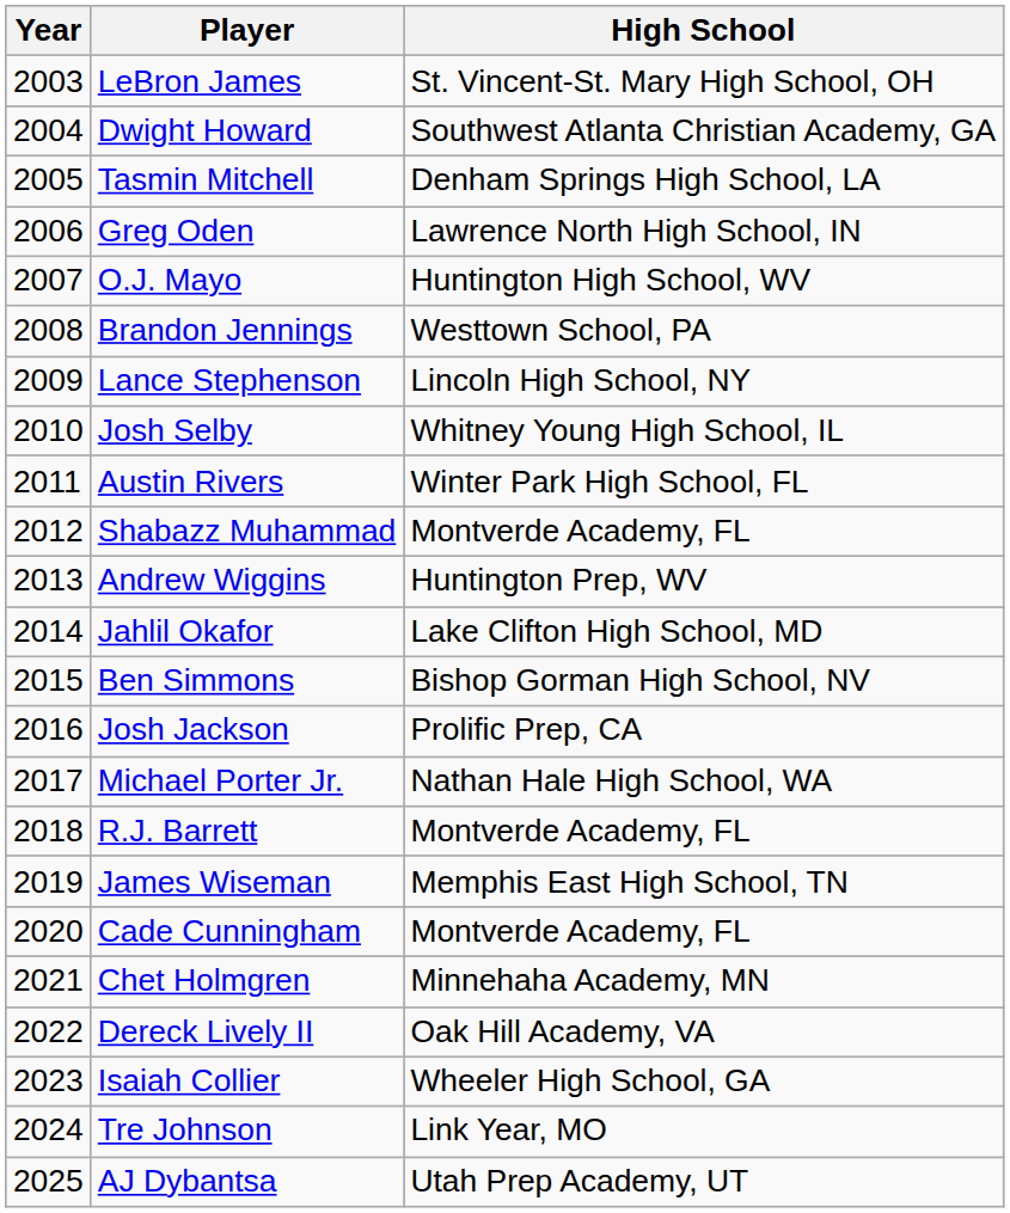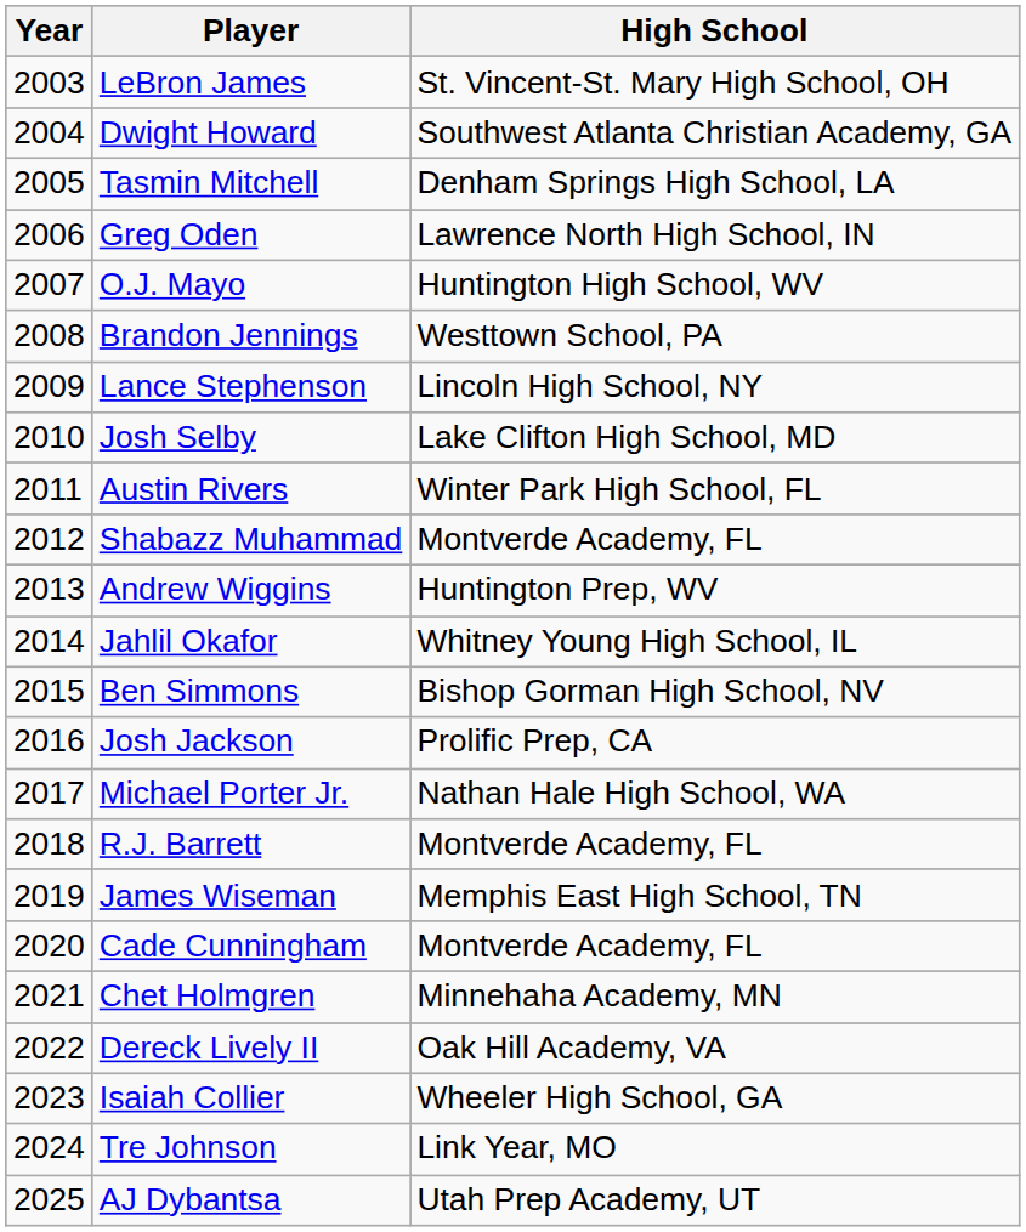Josh Selby | High School: Whitney Young High School, IL -> Lake Clifton High School, MD
Jahlil Okafor | High School: Lake Clifton High School, MD -> Whitney Young High School, IL
